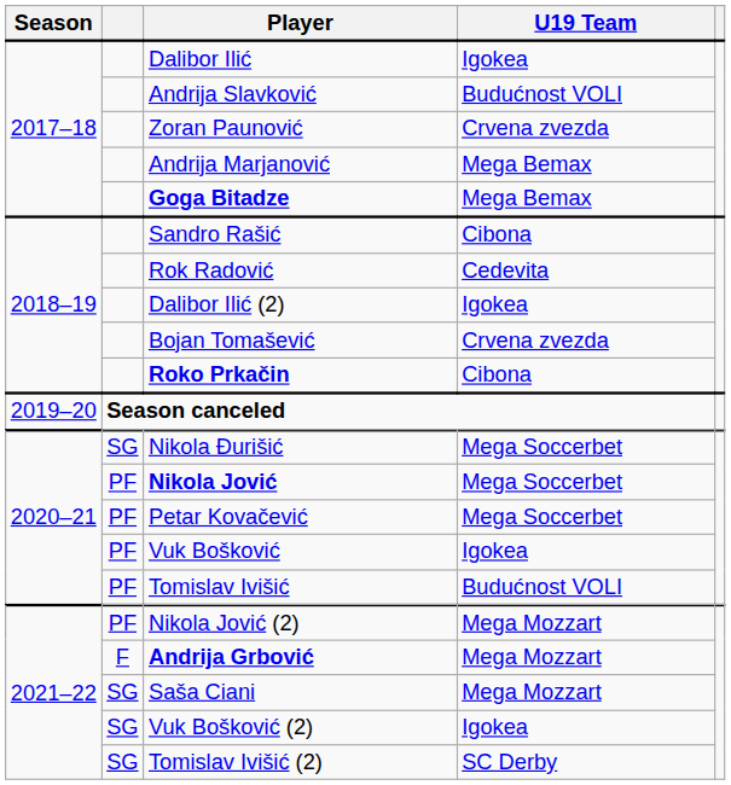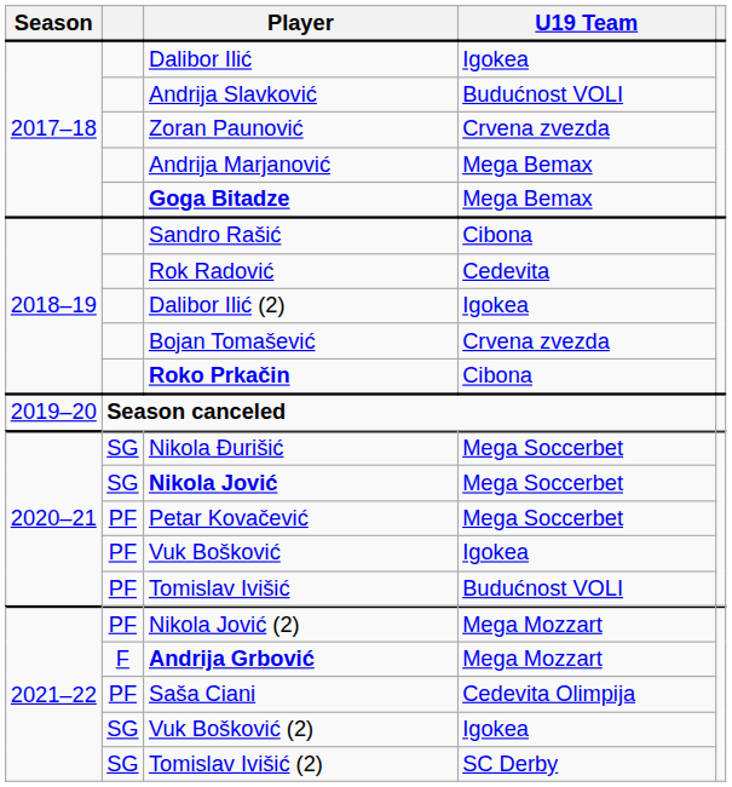Nikola Jović | column 2: PF -> SG
Saša Ciani | column 2: SG -> PF
Saša Ciani | U19 Team: Mega Mozzart -> Cedevita Olimpija
